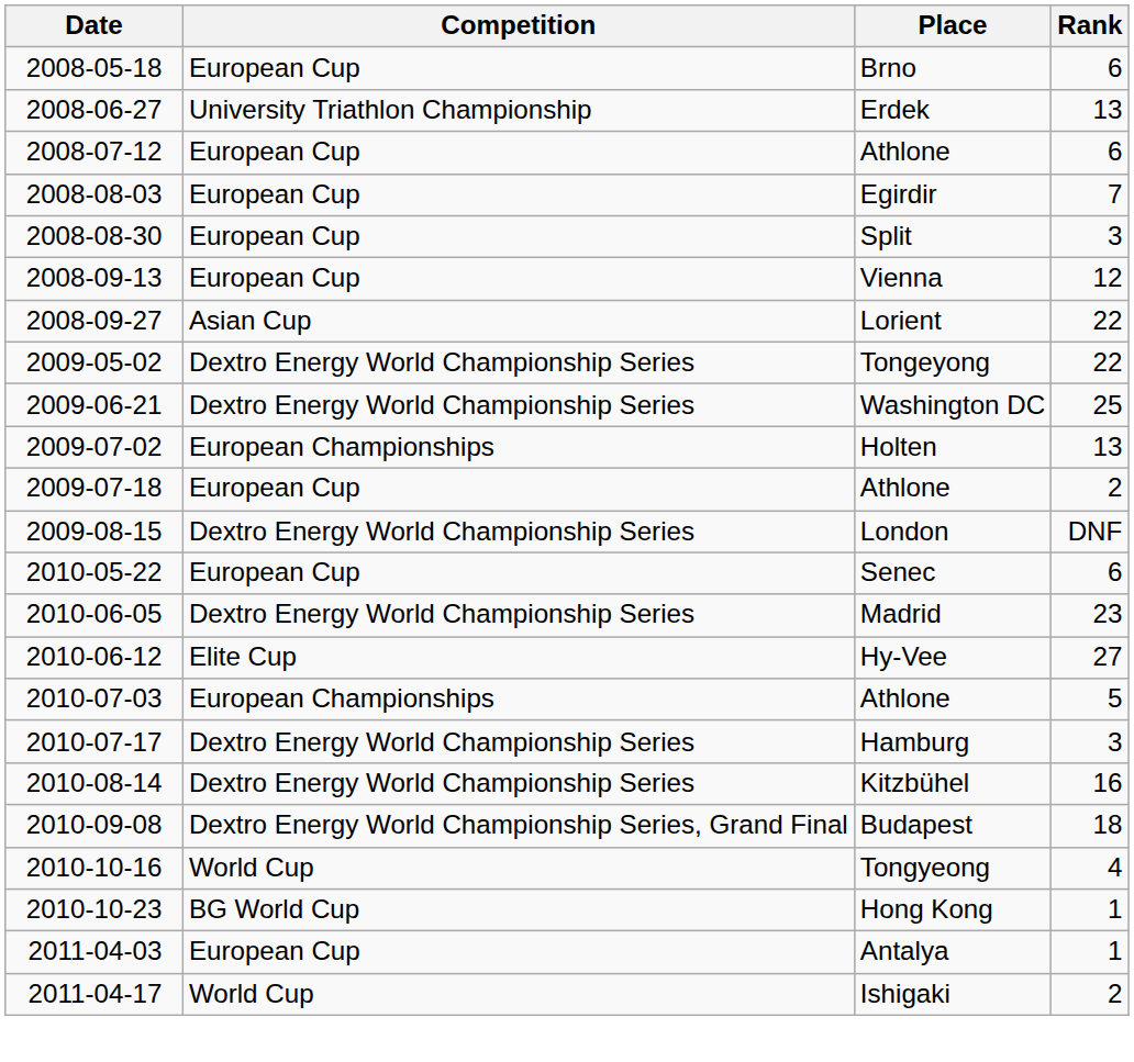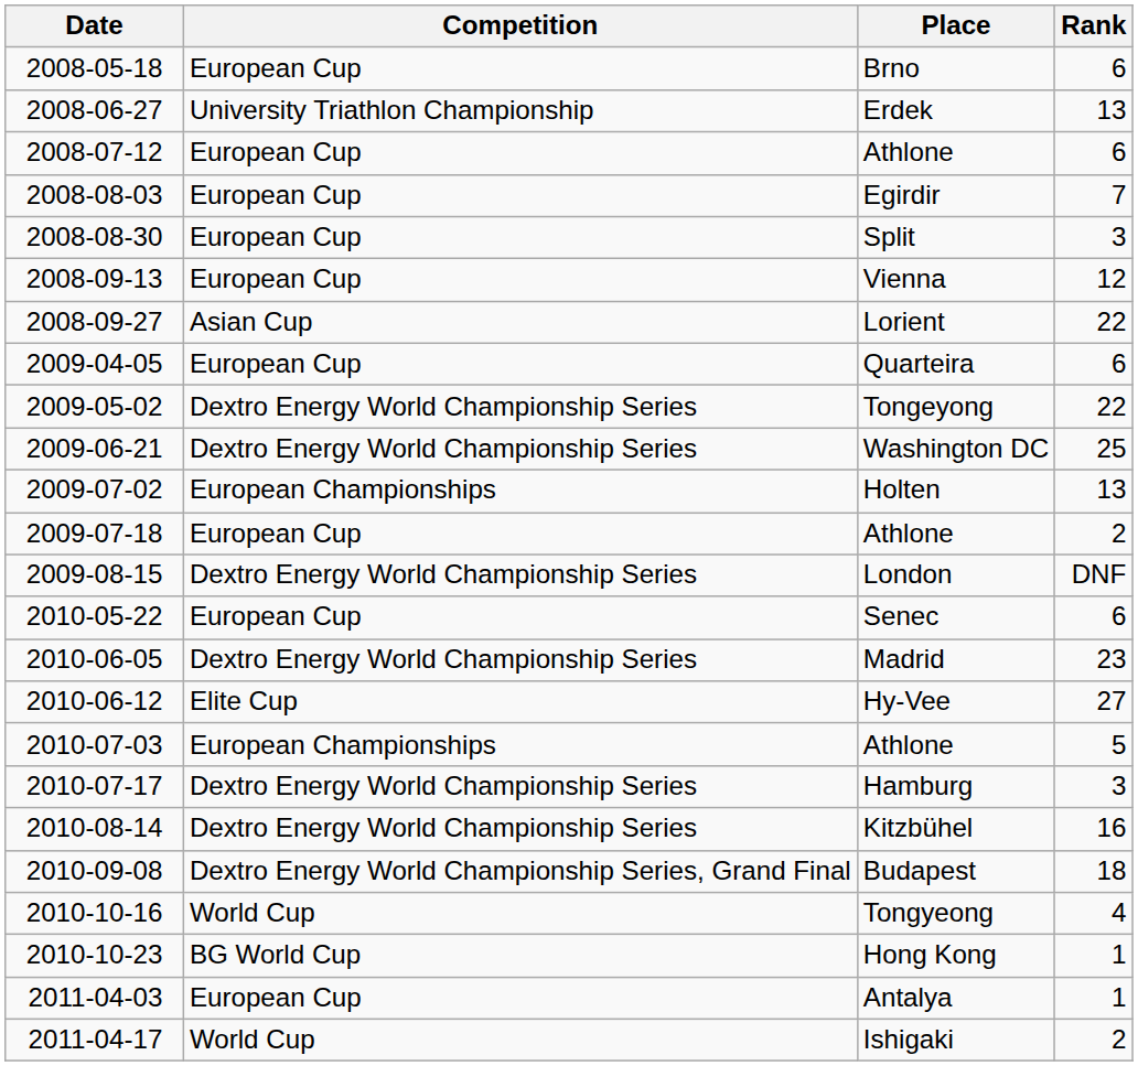+ row: 2009-04-05 | European Cup | Quarteira | 6
